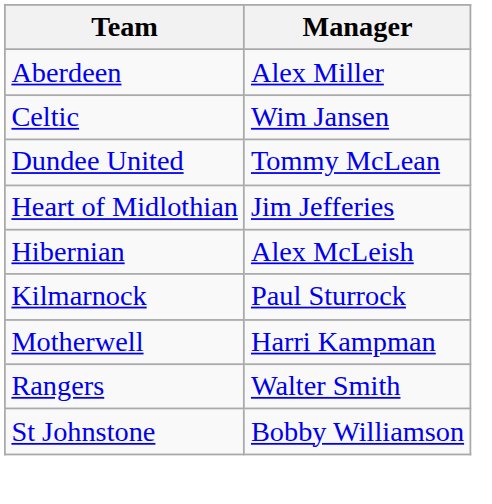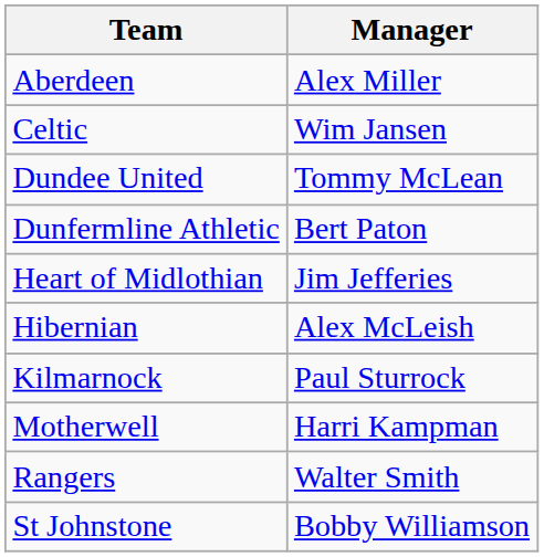+ row: Dunfermline Athletic | Bert Paton
